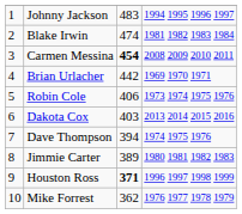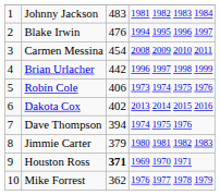Johnny Jackson | column 4: 1994 1995 1996 1997 -> 1981 1982 1983 1984
Blake Irwin | column 3: 474 -> 476
Blake Irwin | column 4: 1981 1982 1983 1984 -> 1994 1995 1996 1997
Carmen Messina | column 3: bold -> normal
Brian Urlacher | column 4: 1969 1970 1971 -> 1996 1997 1998 1999
Dakota Cox | column 3: 403 -> 402
Jimmie Carter | column 3: 389 -> 379
Houston Ross | column 4: 1996 1997 1998 1999 -> 1969 1970 1971
